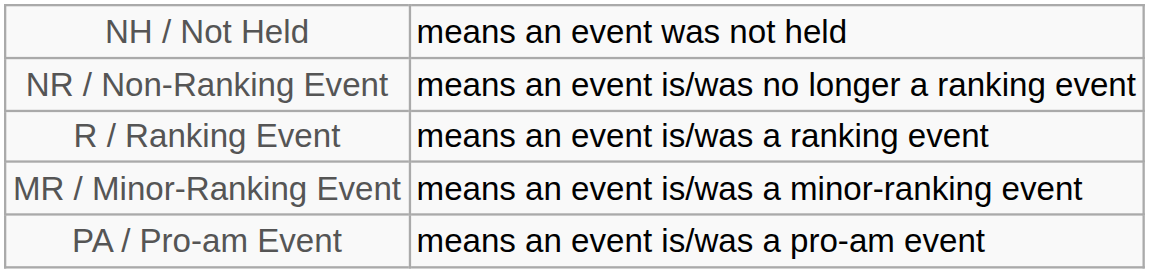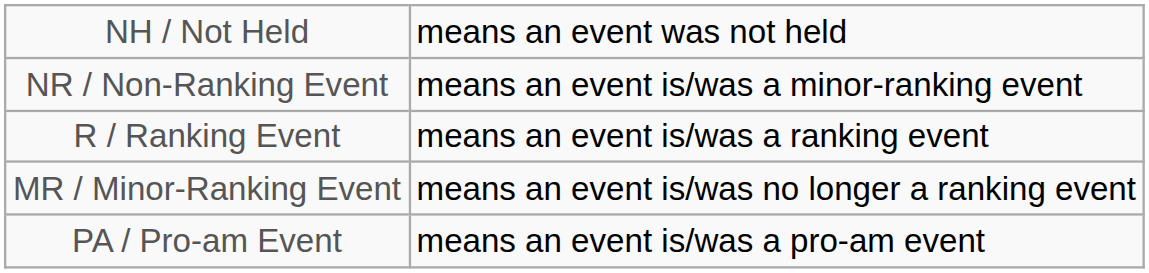NR / Non-Ranking Event | column 5: means an event is/was no longer a ranking event -> means an event is/was a minor-ranking event
MR / Minor-Ranking Event | column 5: means an event is/was a minor-ranking event -> means an event is/was no longer a ranking event
